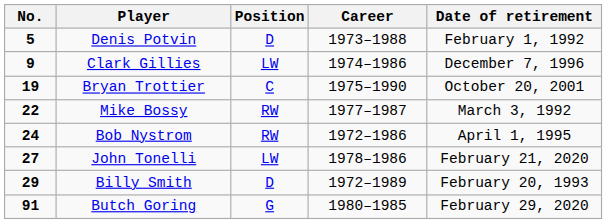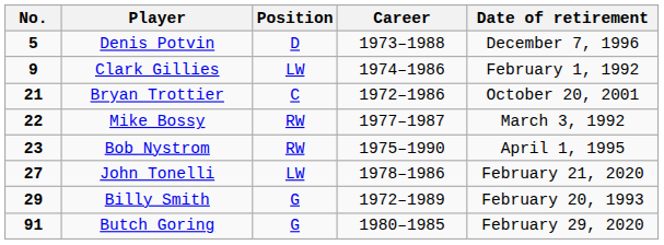Denis Potvin | Date of retirement: February 1, 1992 -> December 7, 1996
Clark Gillies | Date of retirement: December 7, 1996 -> February 1, 1992
Bryan Trottier | No.: 19 -> 21
Bryan Trottier | Career: 1975–1990 -> 1972–1986
Bob Nystrom | No.: 24 -> 23
Bob Nystrom | Career: 1972–1986 -> 1975–1990
Billy Smith | Position: D -> G
